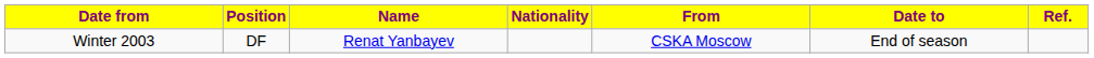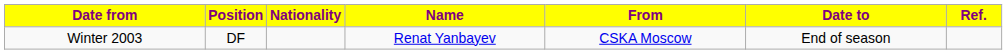columns swapped: Nationality <-> Name
